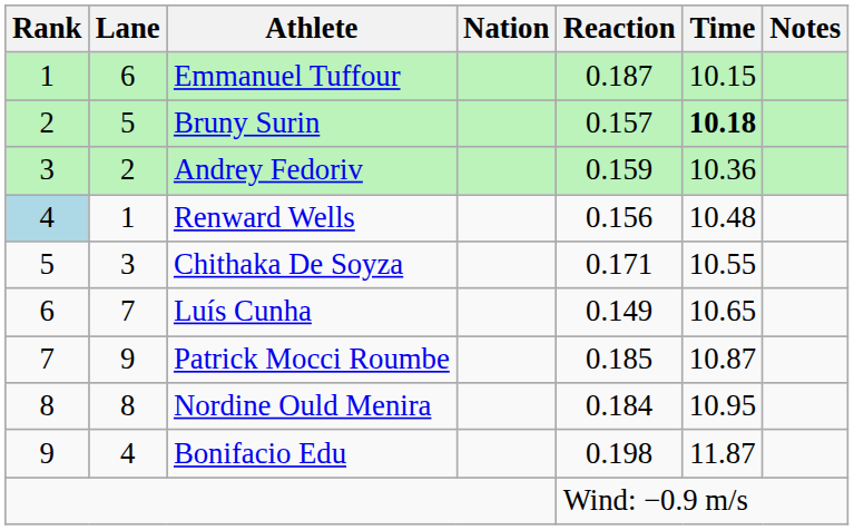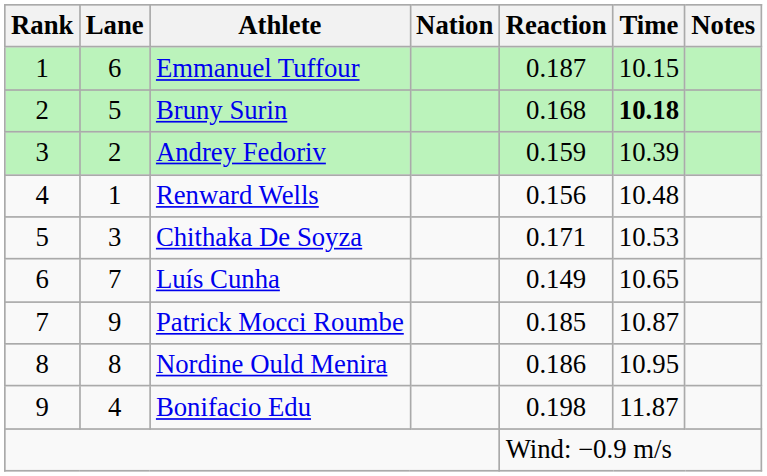Bruny Surin | Reaction: 0.157 -> 0.168
Andrey Fedoriv | Time: 10.36 -> 10.39
Renward Wells | Rank: lightblue background -> no background
Chithaka De Soyza | Time: 10.55 -> 10.53
Nordine Ould Menira | Reaction: 0.184 -> 0.186
